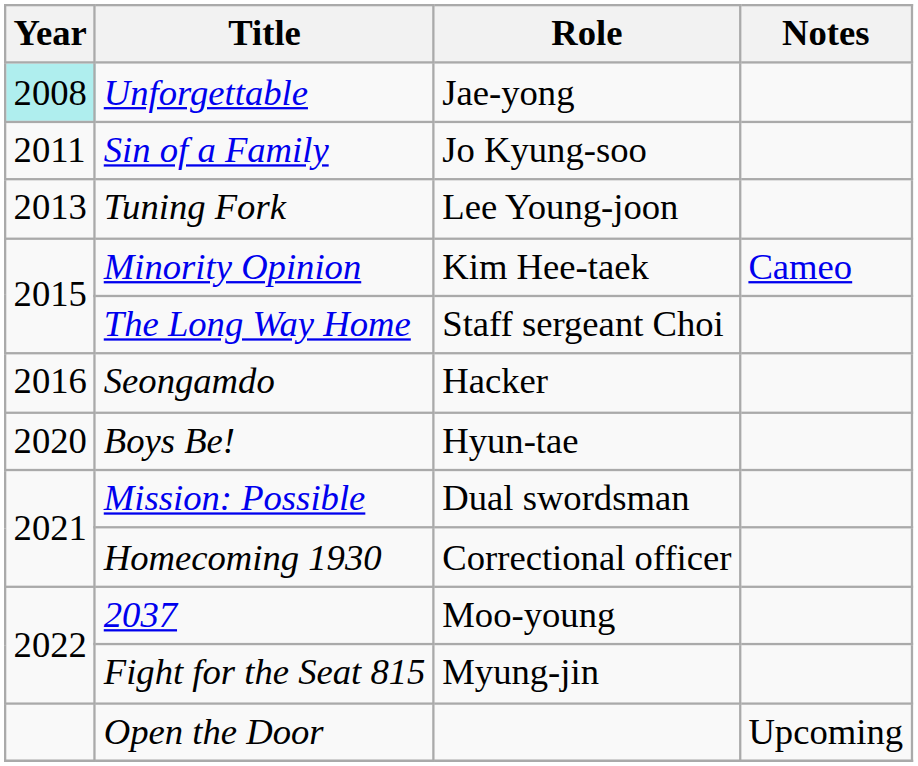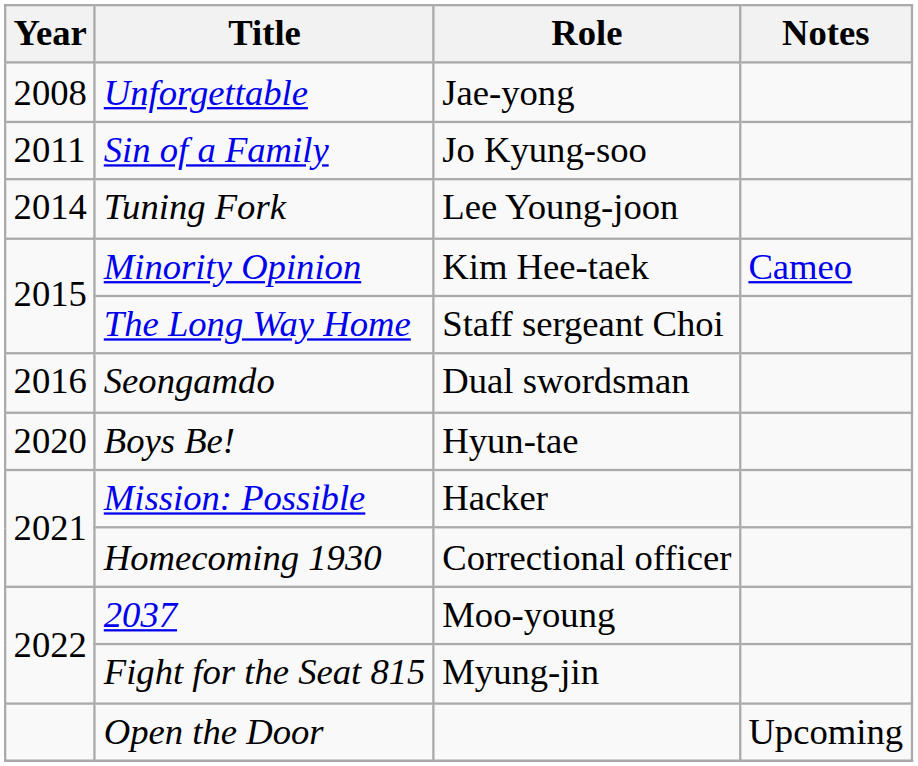Unforgettable | Year: paleturquoise background -> no background
Tuning Fork | Year: 2013 -> 2014
Seongamdo | Role: Hacker -> Dual swordsman
Mission: Possible | Role: Dual swordsman -> Hacker
